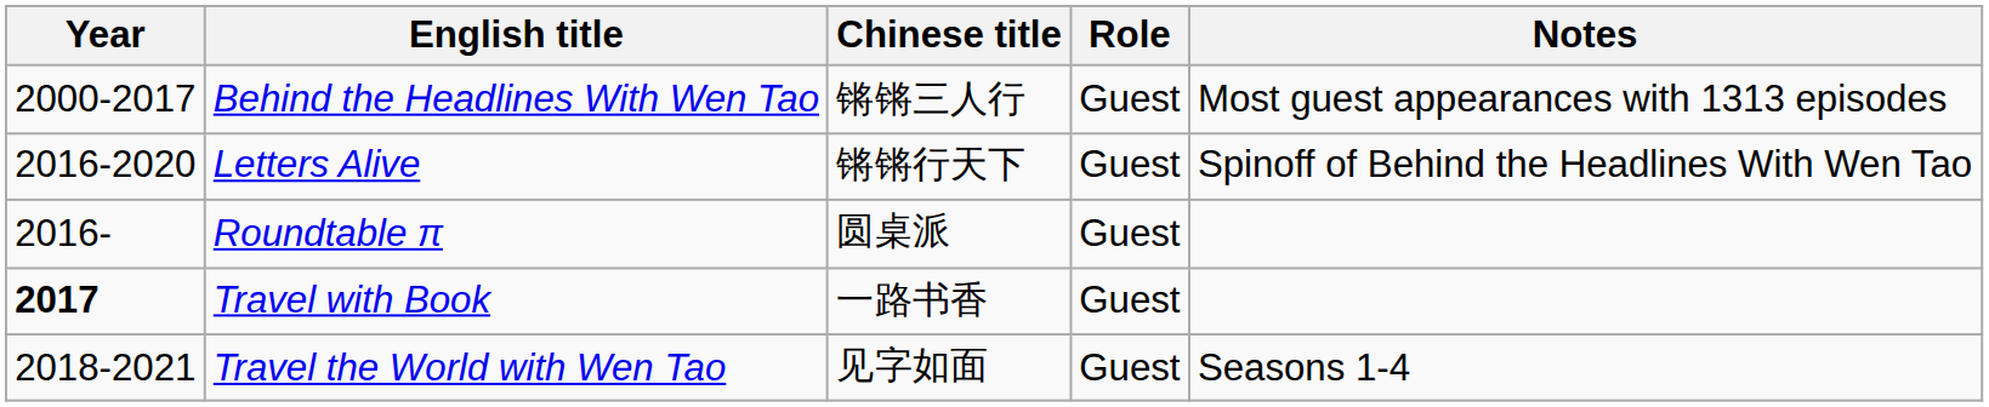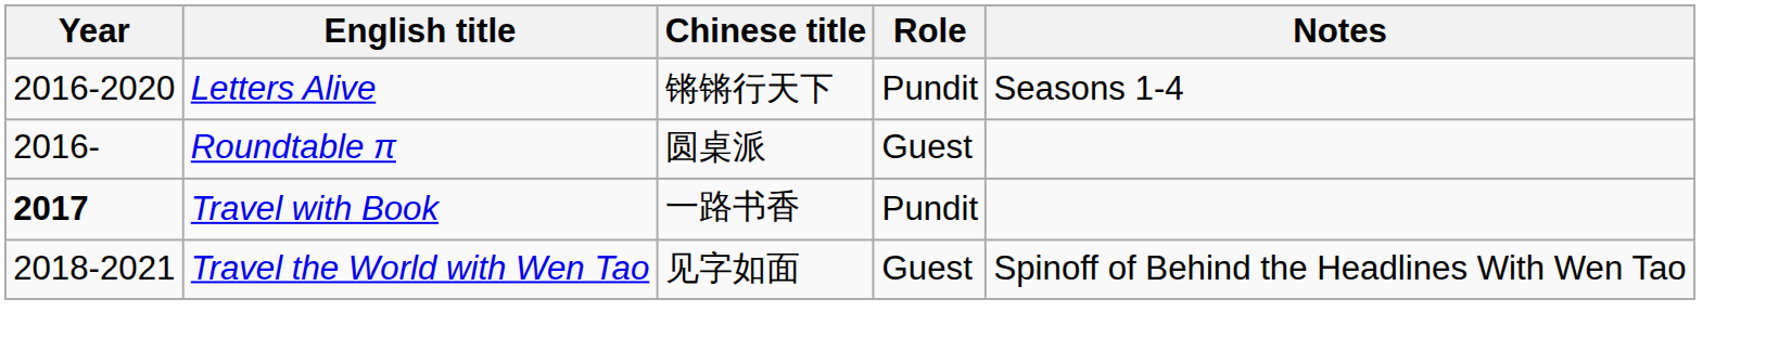- row: 2000-2017 | Behind the Headlines With Wen Tao | 锵锵三人行 | Guest | Most guest appearances with 1313 episodes
Letters Alive | Role: Guest -> Pundit
Letters Alive | Notes: Spinoff of Behind the Headlines With Wen Tao -> Seasons 1-4
Travel with Book | Role: Guest -> Pundit
Travel the World with Wen Tao | Notes: Seasons 1-4 -> Spinoff of Behind the Headlines With Wen Tao
